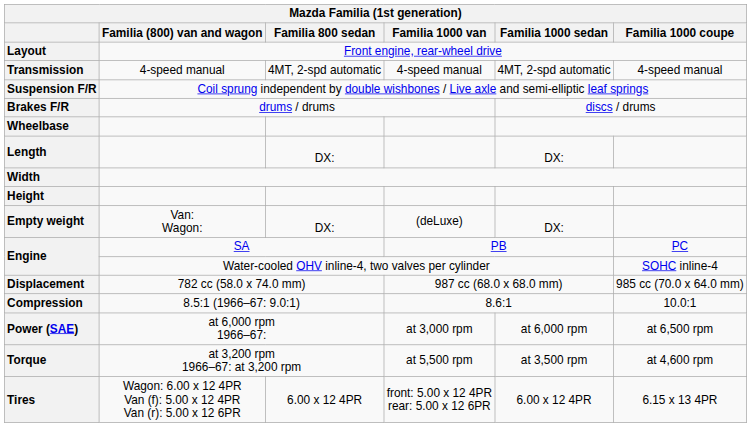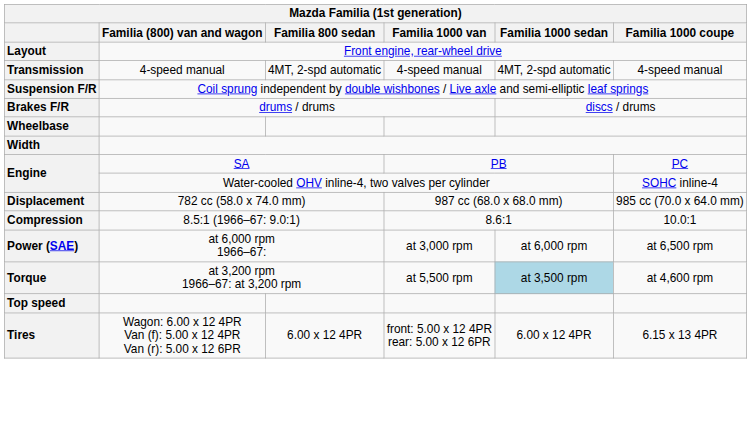- row: Length | DX: | DX:
- row: Height
- row: Empty weight | Van: Wagon: | DX: | (deLuxe) | DX:
Torque | Familia 1000 sedan: no background -> lightblue background
+ row: Top speed
